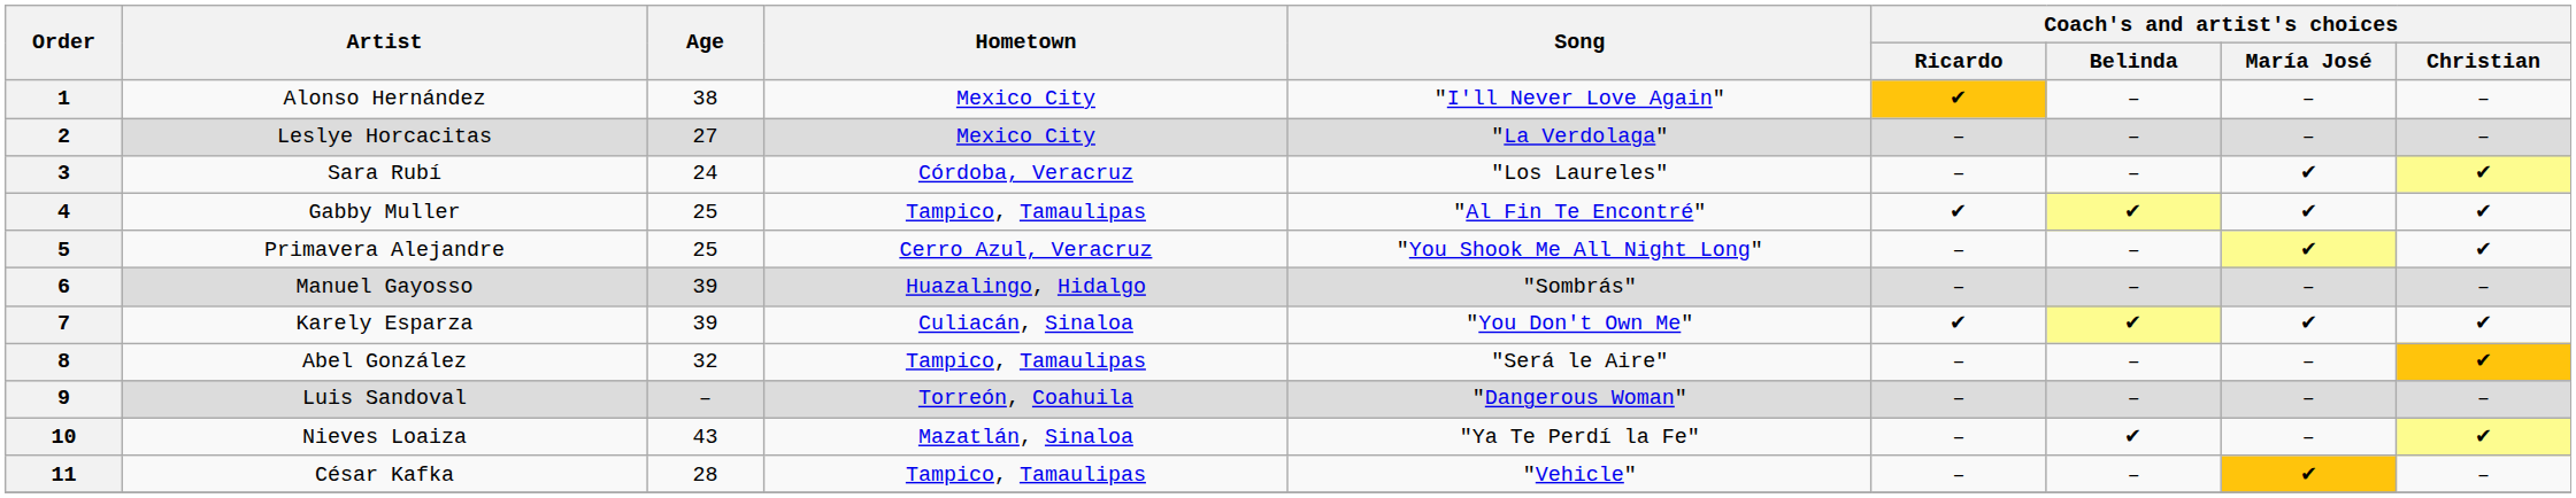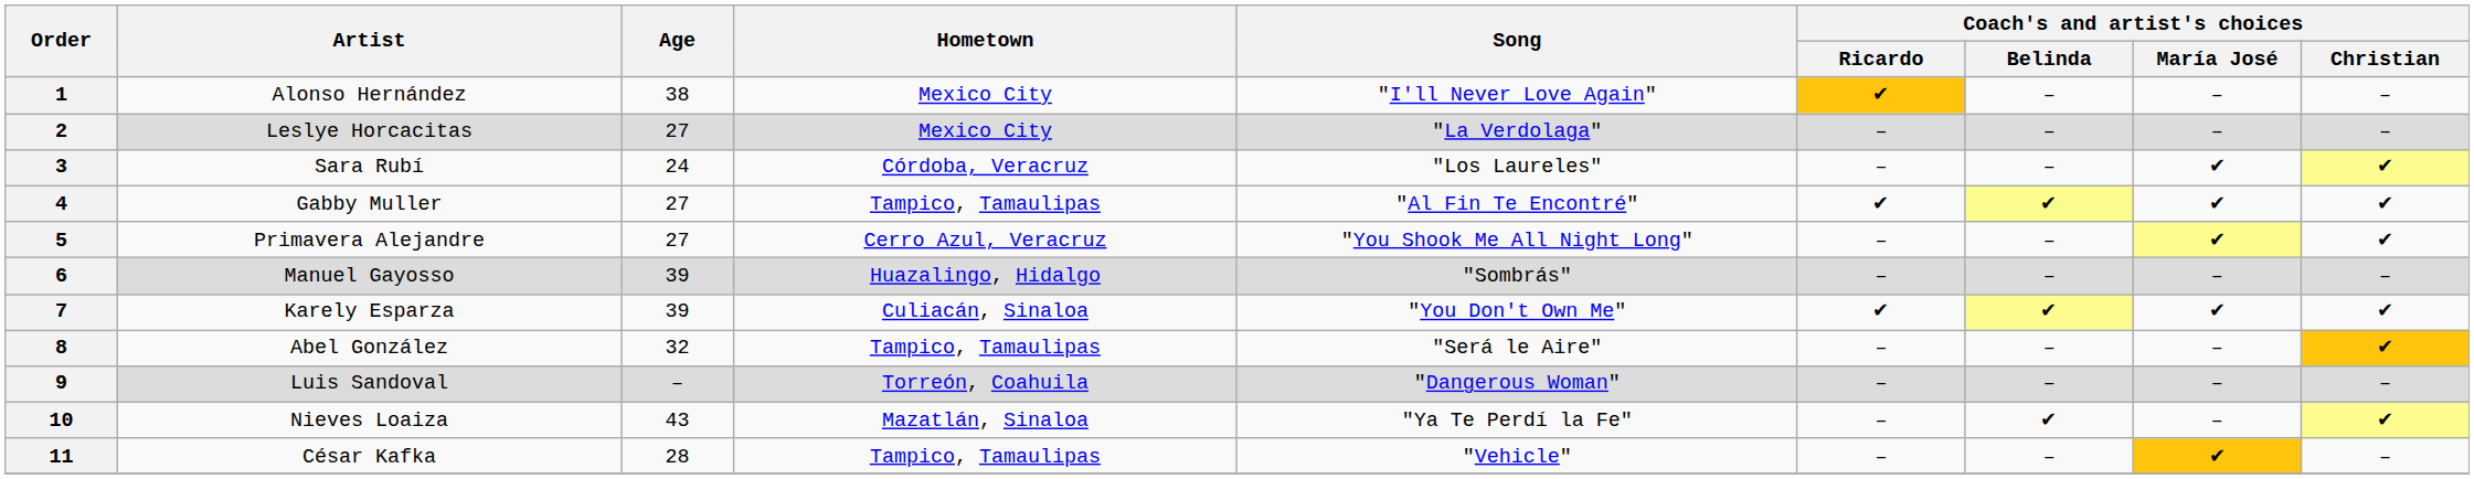4 | Age: 25 -> 27
5 | Age: 25 -> 27
